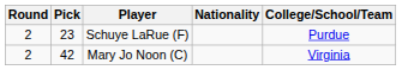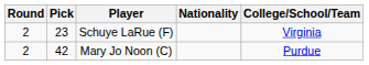Schuye LaRue (F) | College/School/Team: Purdue -> Virginia
Mary Jo Noon (C) | College/School/Team: Virginia -> Purdue
